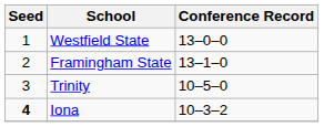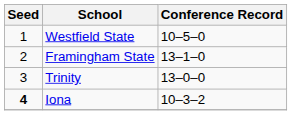Westfield State | Conference Record: 13–0–0 -> 10–5–0
Trinity | Conference Record: 10–5–0 -> 13–0–0
